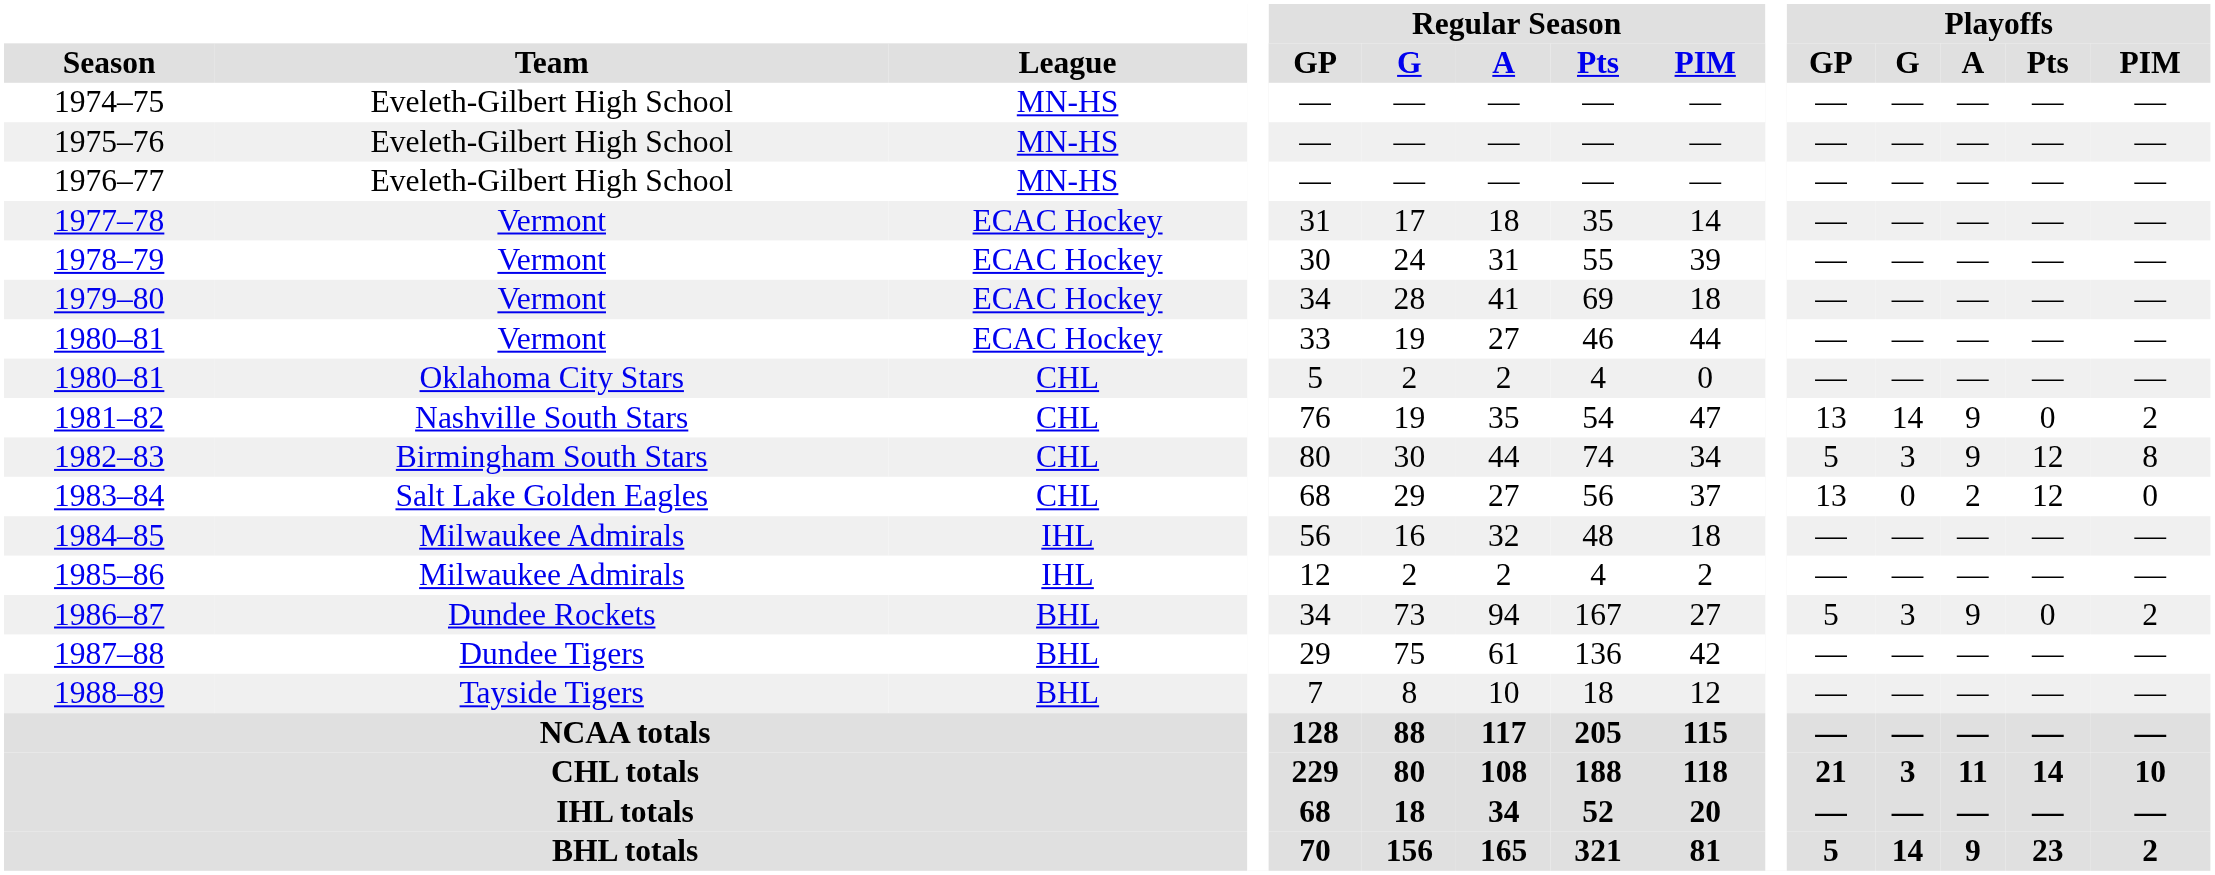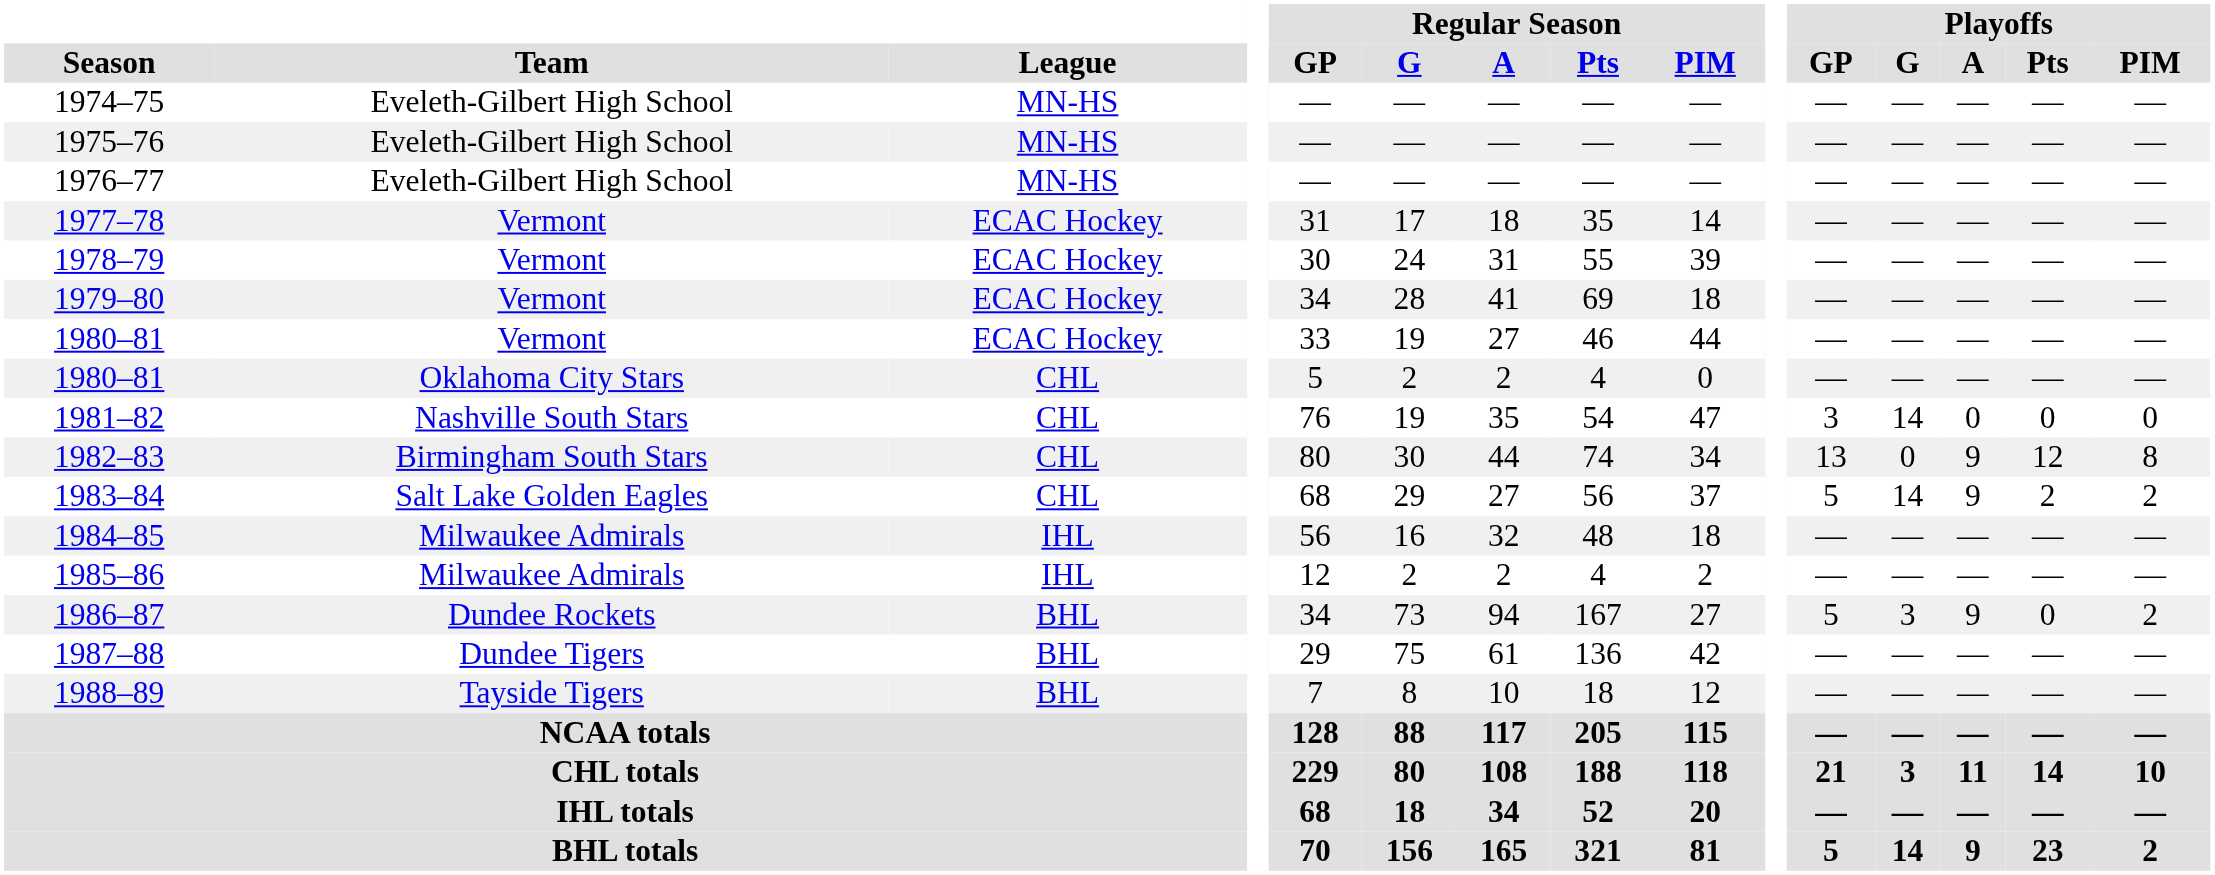1981–82 | Playoffs / GP: 13 -> 3
1981–82 | Playoffs / A: 9 -> 0
1981–82 | Playoffs / PIM: 2 -> 0
1982–83 | Playoffs / GP: 5 -> 13
1982–83 | Playoffs / G: 3 -> 0
1983–84 | Playoffs / GP: 13 -> 5
1983–84 | Playoffs / G: 0 -> 14
1983–84 | Playoffs / A: 2 -> 9
1983–84 | Playoffs / Pts: 12 -> 2
1983–84 | Playoffs / PIM: 0 -> 2
